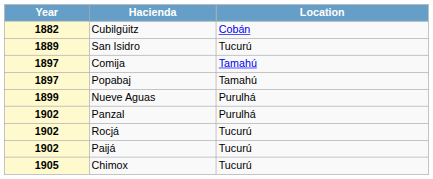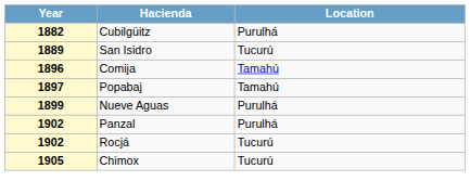Cubilgüitz | Location: Cobán -> Purulhá
Comija | Year: 1897 -> 1896
- row: 1902 | Paijá | Tucurú
